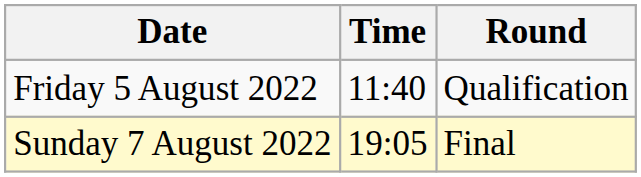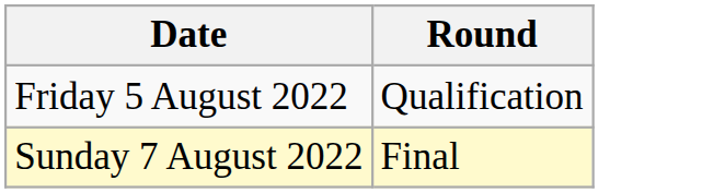- column: Time | 11:40 | 19:05
